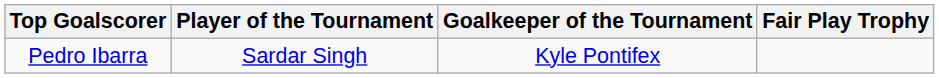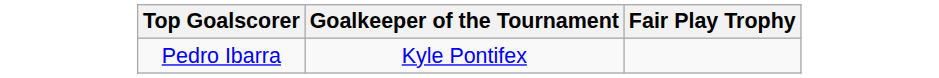- column: Player of the Tournament | Sardar Singh
